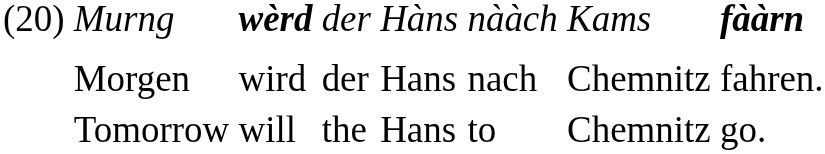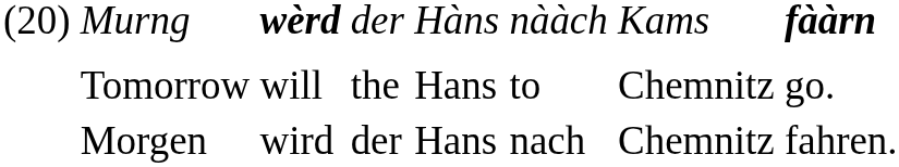rows swapped: Morgen <-> Tomorrow
